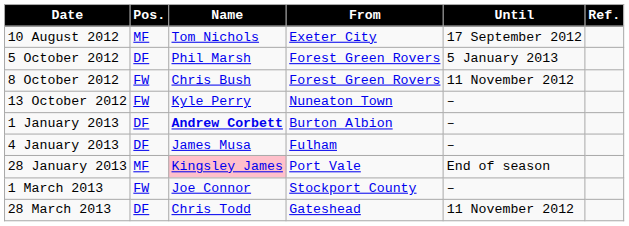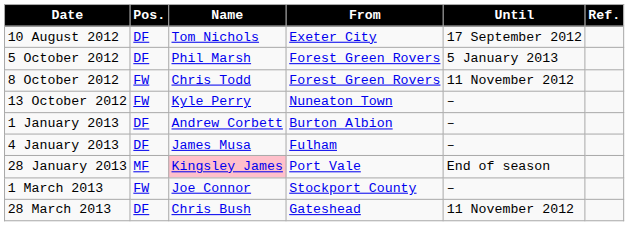10 August 2012 | Pos.: MF -> DF
8 October 2012 | Name: Chris Bush -> Chris Todd
1 January 2013 | Name: bold -> normal
28 March 2013 | Name: Chris Todd -> Chris Bush
